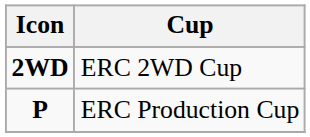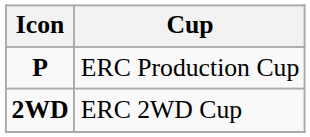rows swapped: 2WD <-> P
